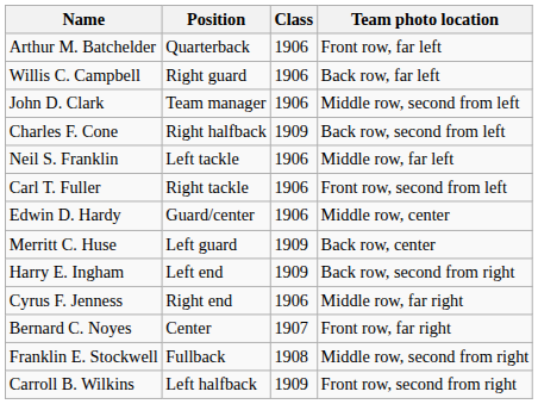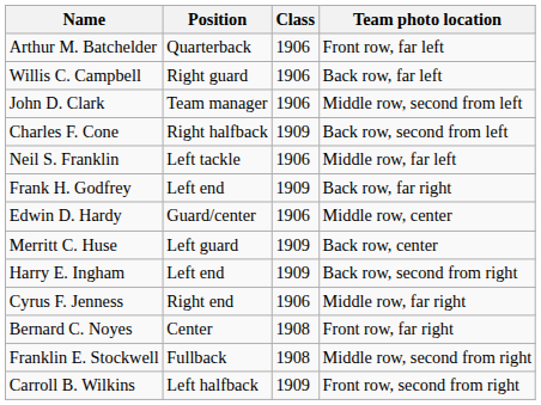- row: Carl T. Fuller | Right tackle | 1906 | Front row, second from left
+ row: Frank H. Godfrey | Left end | 1909 | Back row, far right
Bernard C. Noyes | Class: 1907 -> 1908
